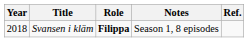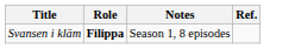- column: Year | 2018
